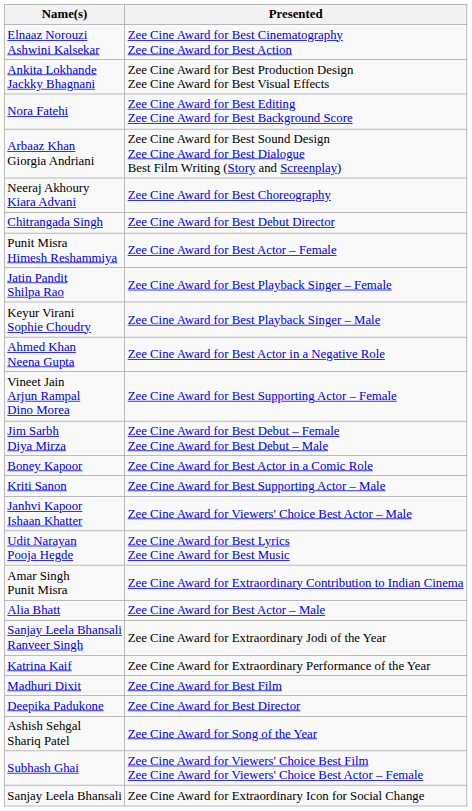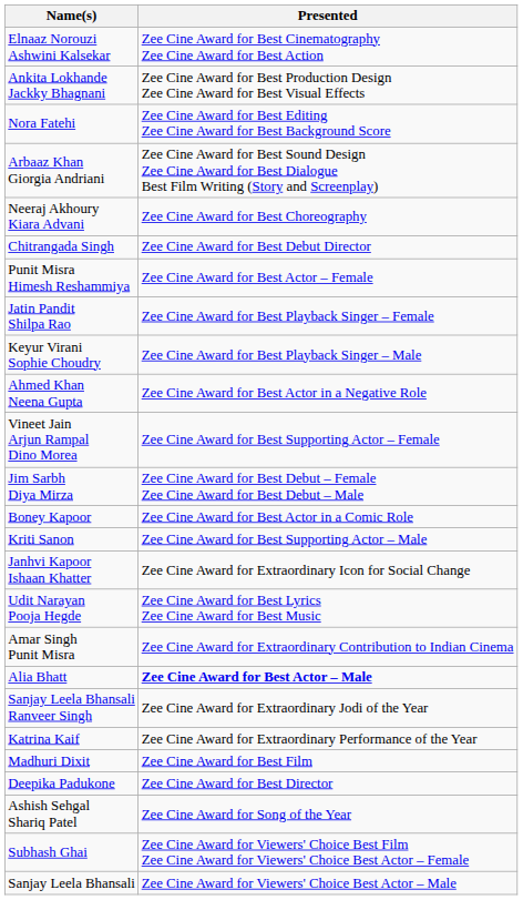Janhvi Kapoor Ishaan Khatter | Presented: Zee Cine Award for Viewers' Choice Best Actor – Male -> Zee Cine Award for Extraordinary Icon for Social Change
Alia Bhatt | Presented: normal -> bold
Sanjay Leela Bhansali | Presented: Zee Cine Award for Extraordinary Icon for Social Change -> Zee Cine Award for Viewers' Choice Best Actor – Male
